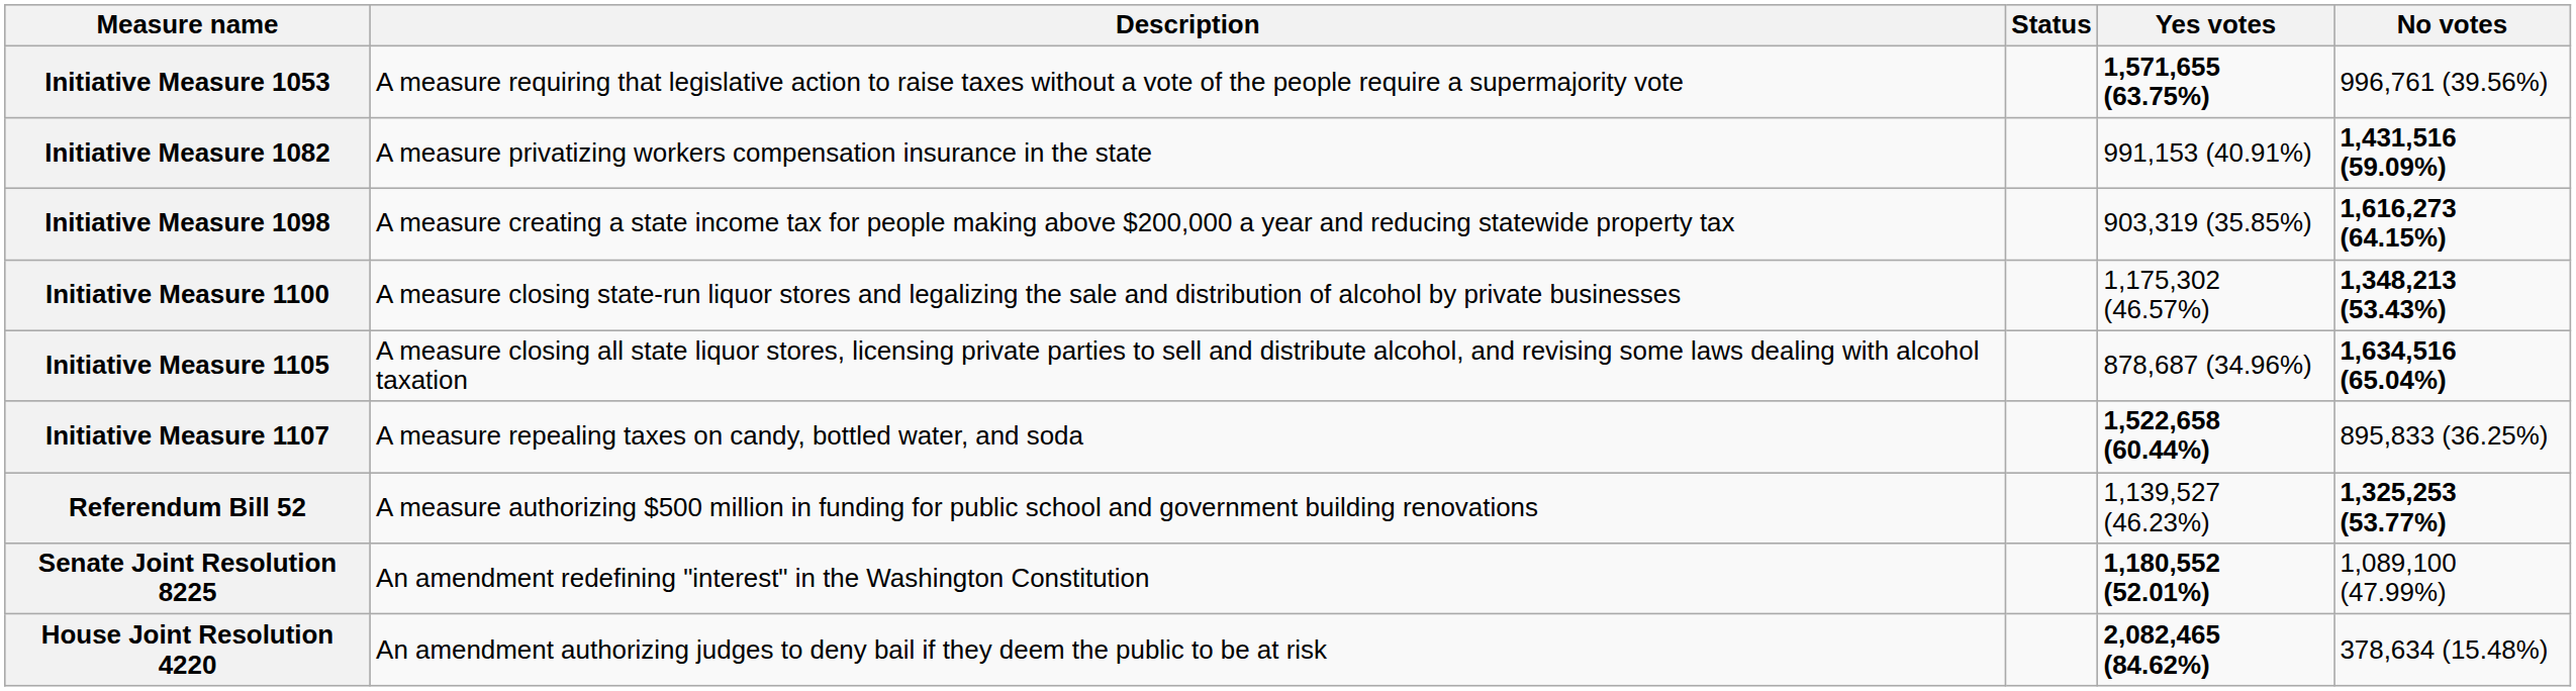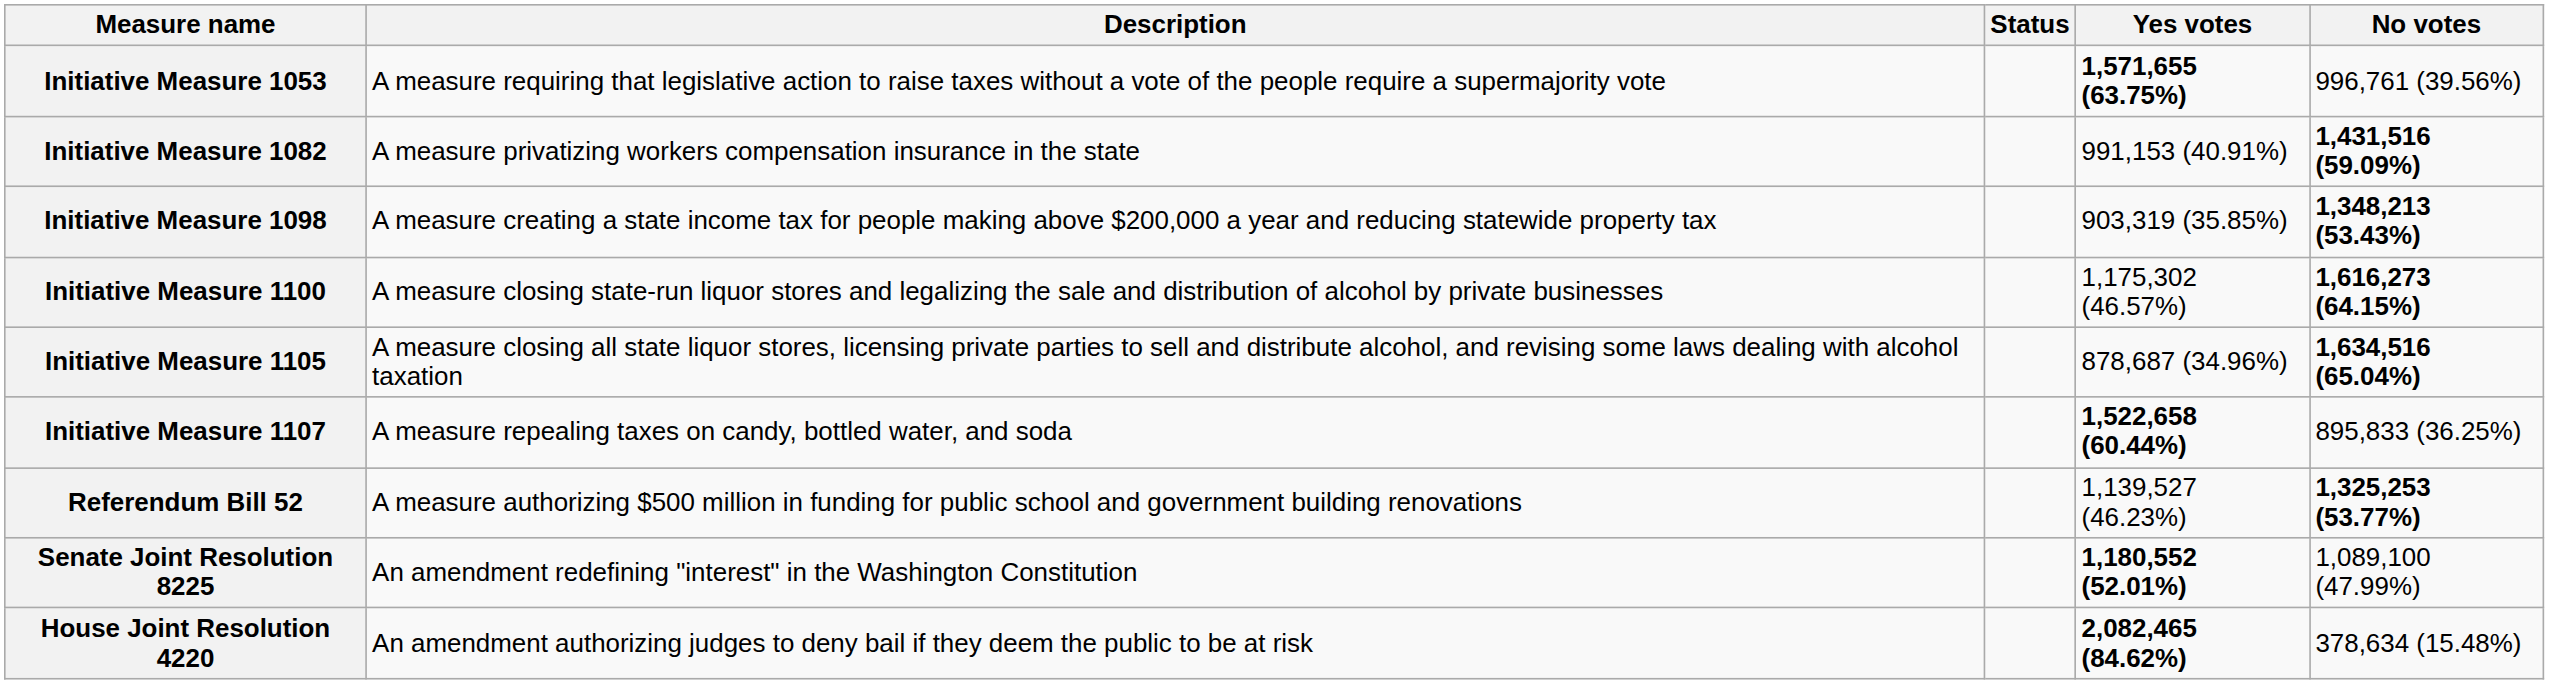Initiative Measure 1098 | No votes: 1,616,273 (64.15%) -> 1,348,213 (53.43%)
Initiative Measure 1100 | No votes: 1,348,213 (53.43%) -> 1,616,273 (64.15%)
